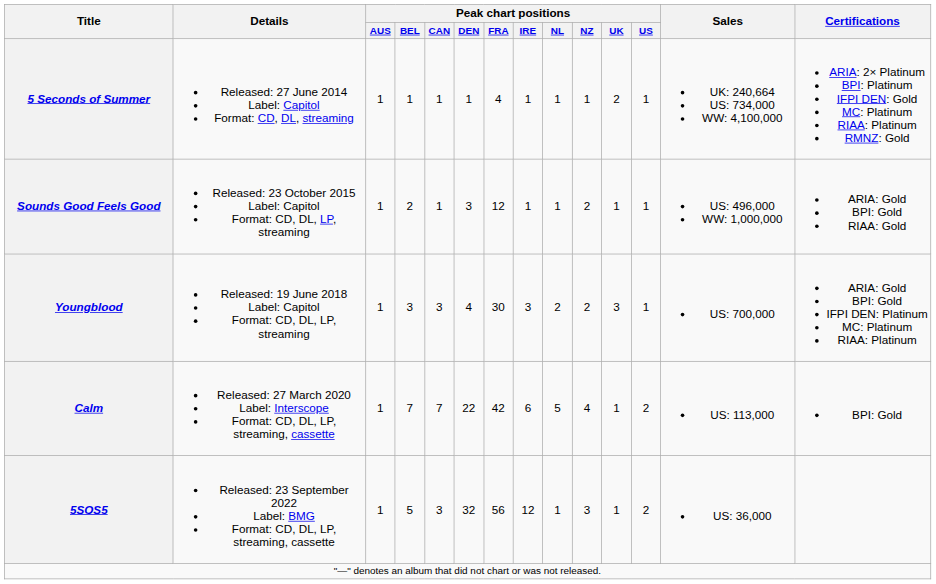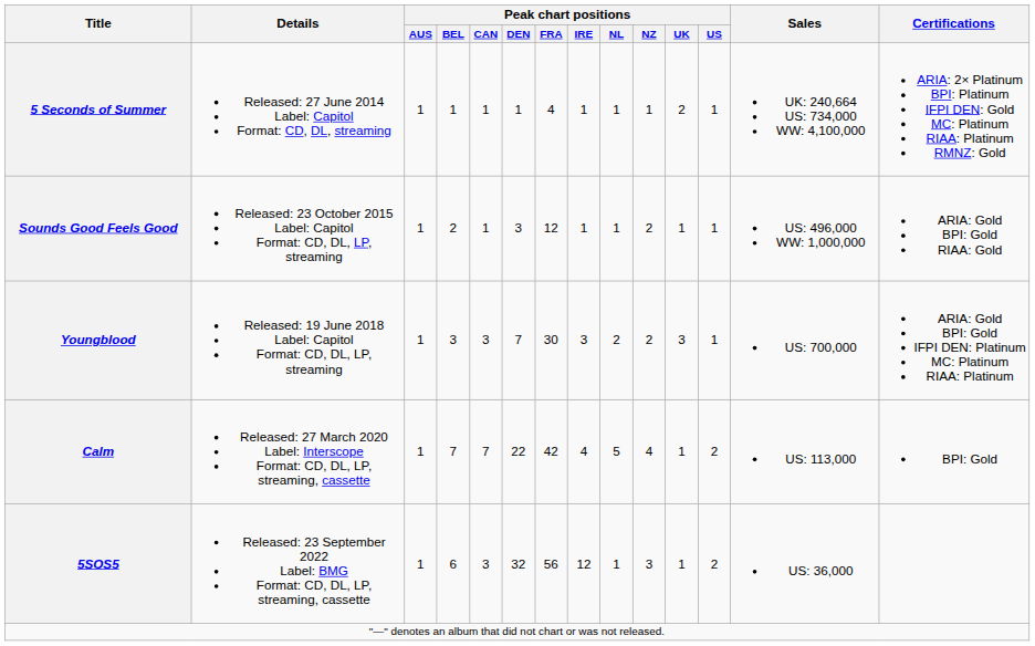Youngblood | Peak chart positions / DEN: 4 -> 7
Calm | Peak chart positions / IRE: 6 -> 4
5SOS5 | Peak chart positions / BEL: 5 -> 6
